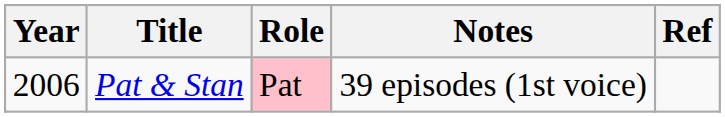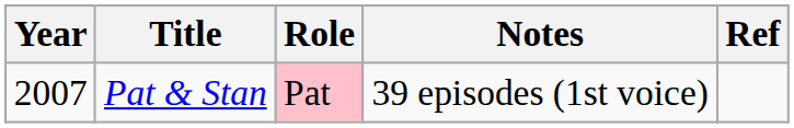Pat & Stan | Year: 2006 -> 2007
